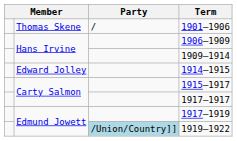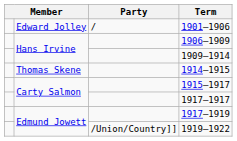1901–1906 | column 2: Thomas Skene -> Edward Jolley
1914–1915 | column 2: Edward Jolley -> Thomas Skene
1919–1922 | Party: lightblue background -> no background
